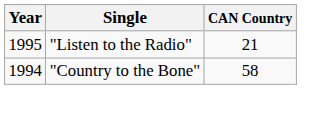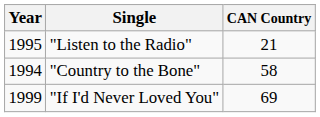+ row: 1999 | "If I'd Never Loved You" | 69
